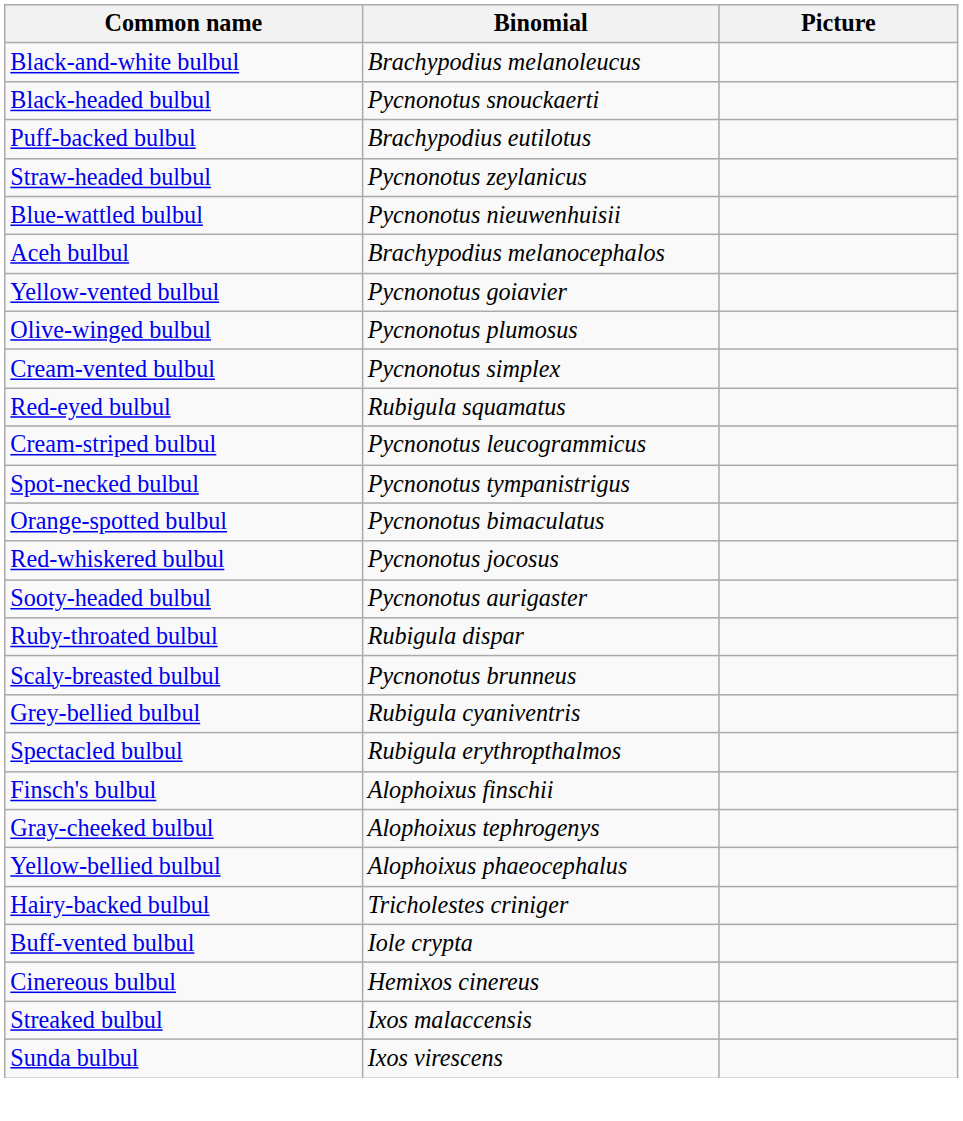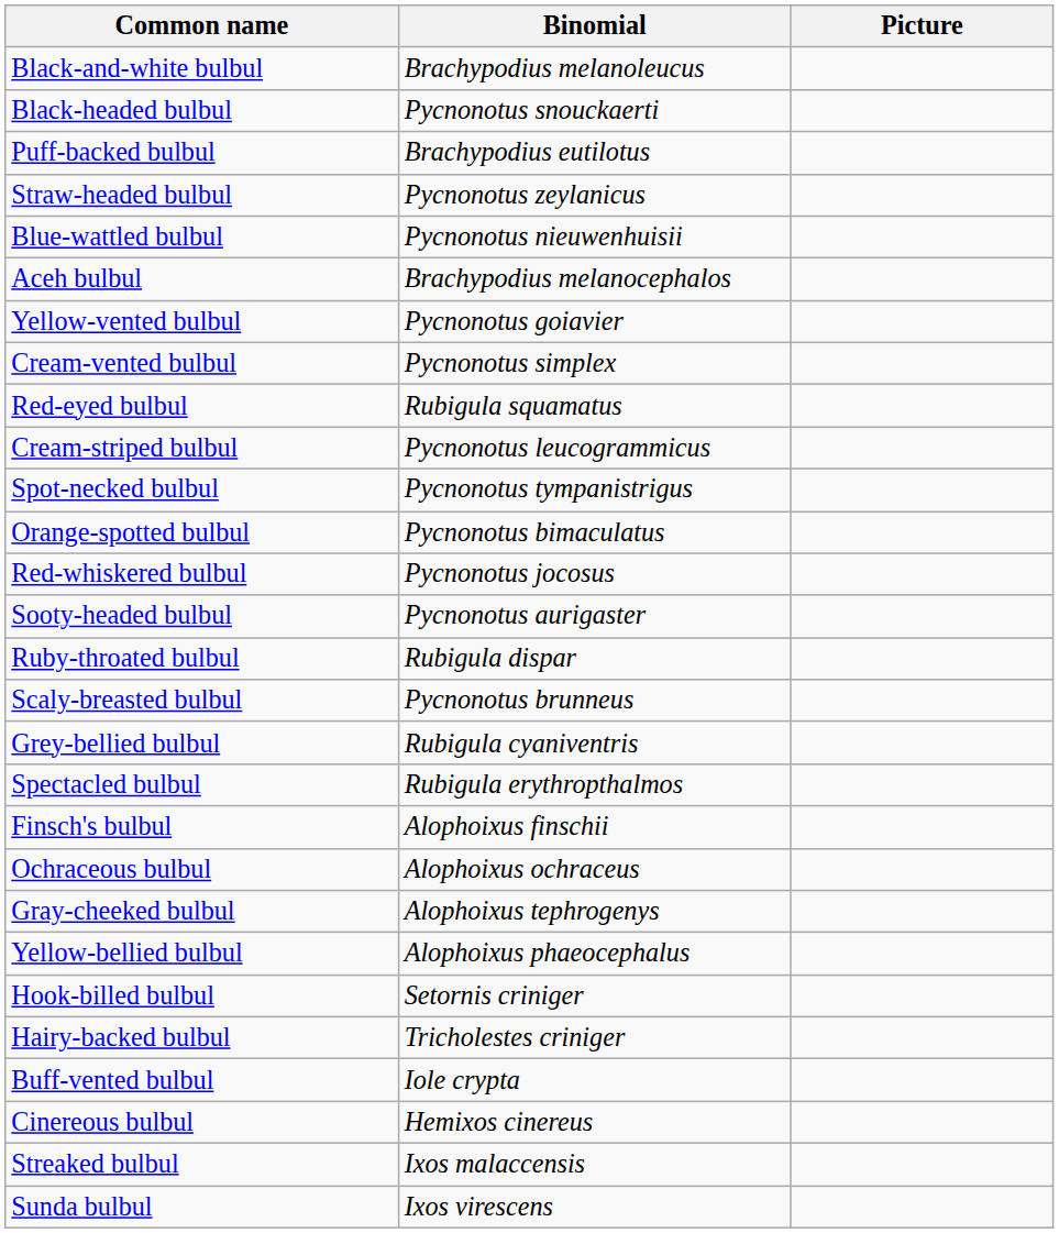- row: Olive-winged bulbul | Pycnonotus plumosus
+ row: Ochraceous bulbul | Alophoixus ochraceus
+ row: Hook-billed bulbul | Setornis criniger
